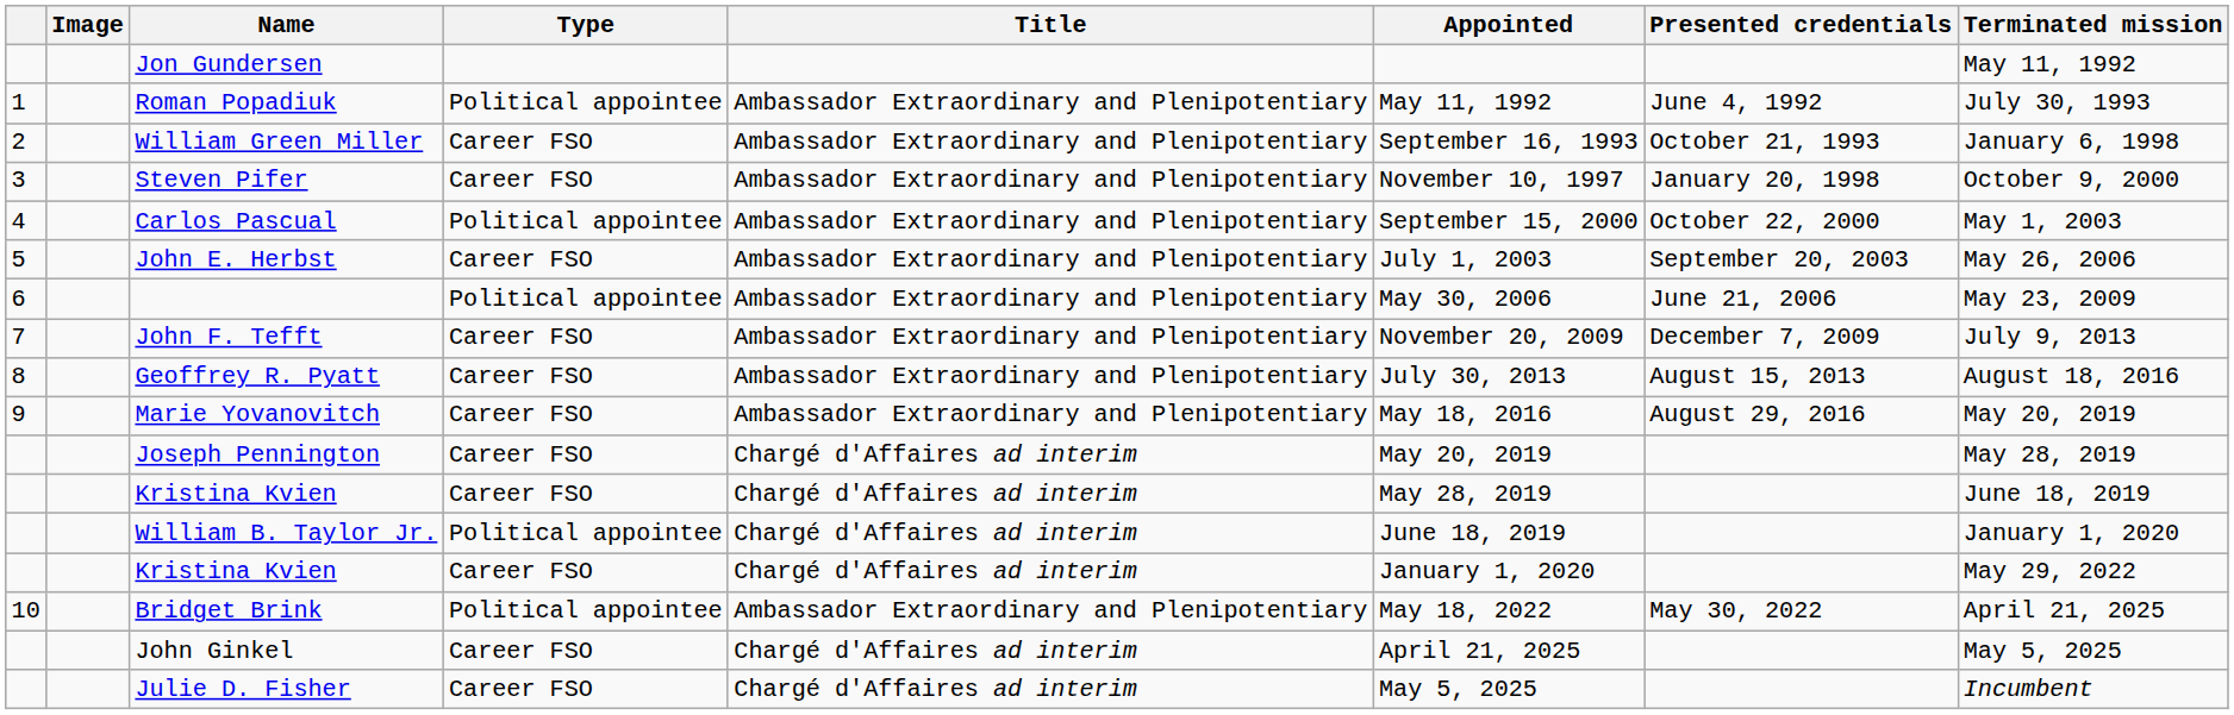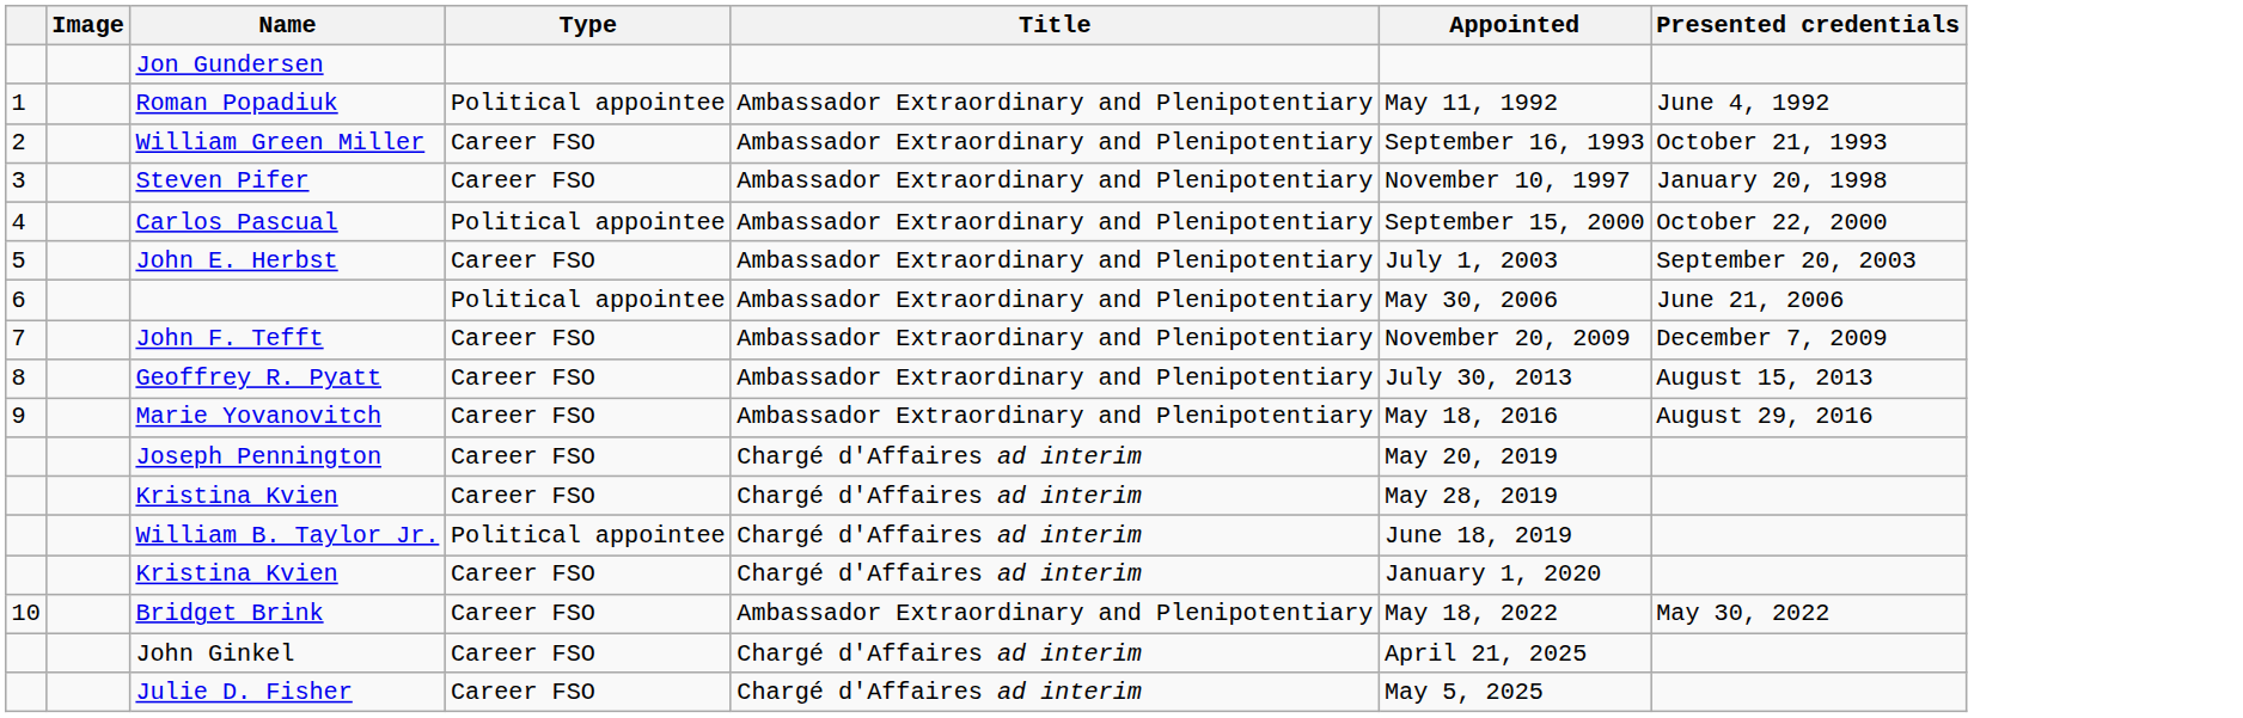- column: Terminated mission | May 11, 1992 | July 30, 1993 | January 6, 1998 | October 9, 2000 | May 1, 2003 | May 26, 2006 | May 23, 2009 | July 9, 2013 | August 18, 2016 | May 20, 2019 | May 28, 2019 | June 18, 2019 | January 1, 2020 | May 29, 2022 | April 21, 2025 | May 5, 2025 | Incumbent
Bridget Brink | Type: Political appointee -> Career FSO
